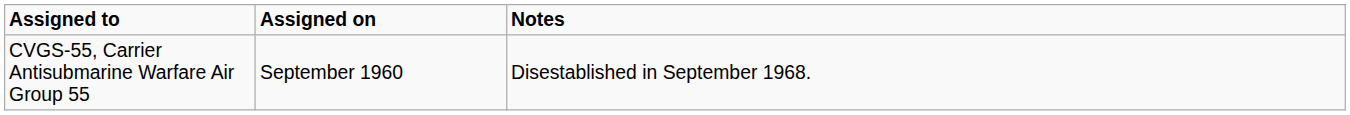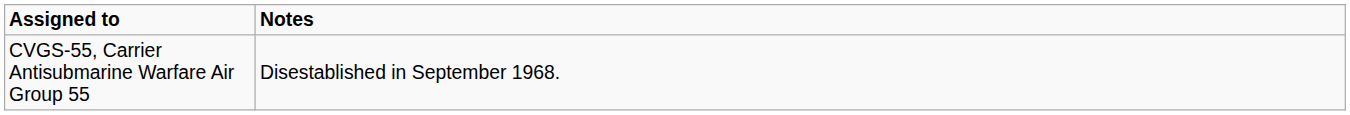- column: Assigned on | September 1960
